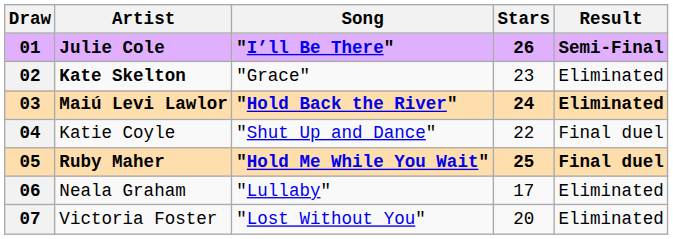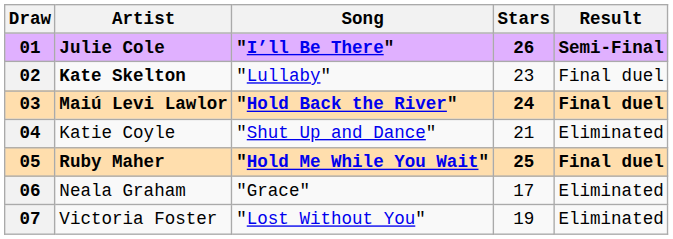02 | Song: "Grace" -> "Lullaby"
02 | Result: Eliminated -> Final duel
03 | Result: Eliminated -> Final duel
04 | Stars: 22 -> 21
04 | Result: Final duel -> Eliminated
06 | Song: "Lullaby" -> "Grace"
07 | Stars: 20 -> 19
